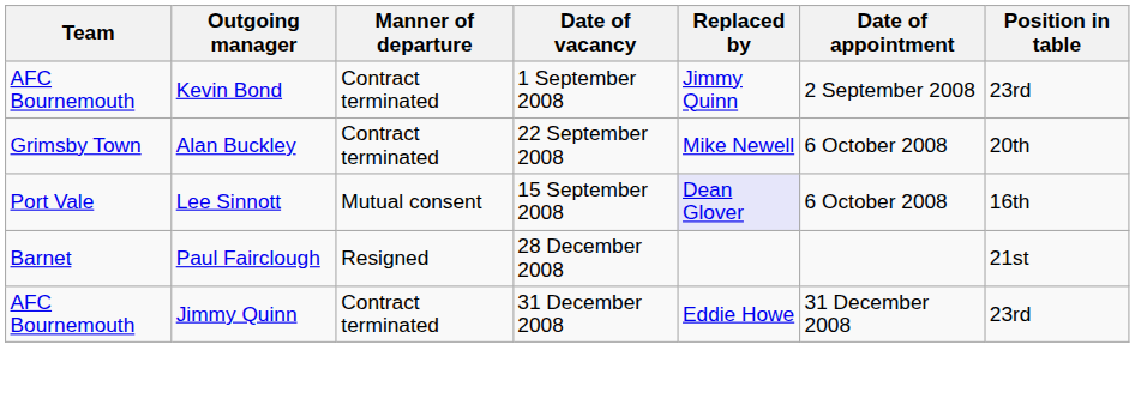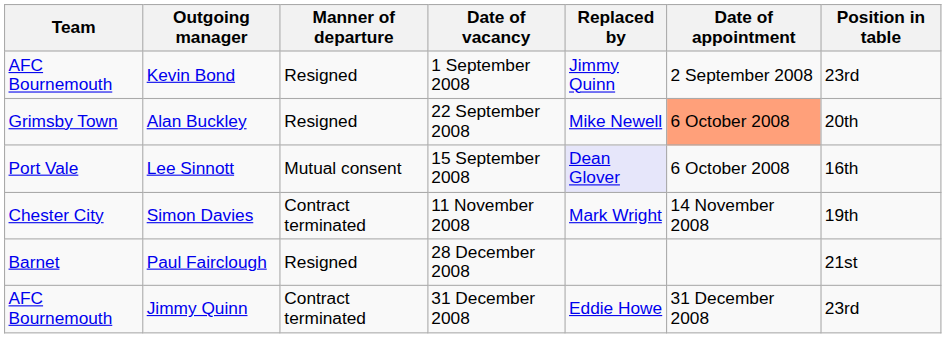Kevin Bond | Manner of departure: Contract terminated -> Resigned
Alan Buckley | Manner of departure: Contract terminated -> Resigned
Alan Buckley | Date of appointment: no background -> lightsalmon background
+ row: Chester City | Simon Davies | Contract terminated | 11 November 2008 | Mark Wright | 14 November 2008 | 19th
